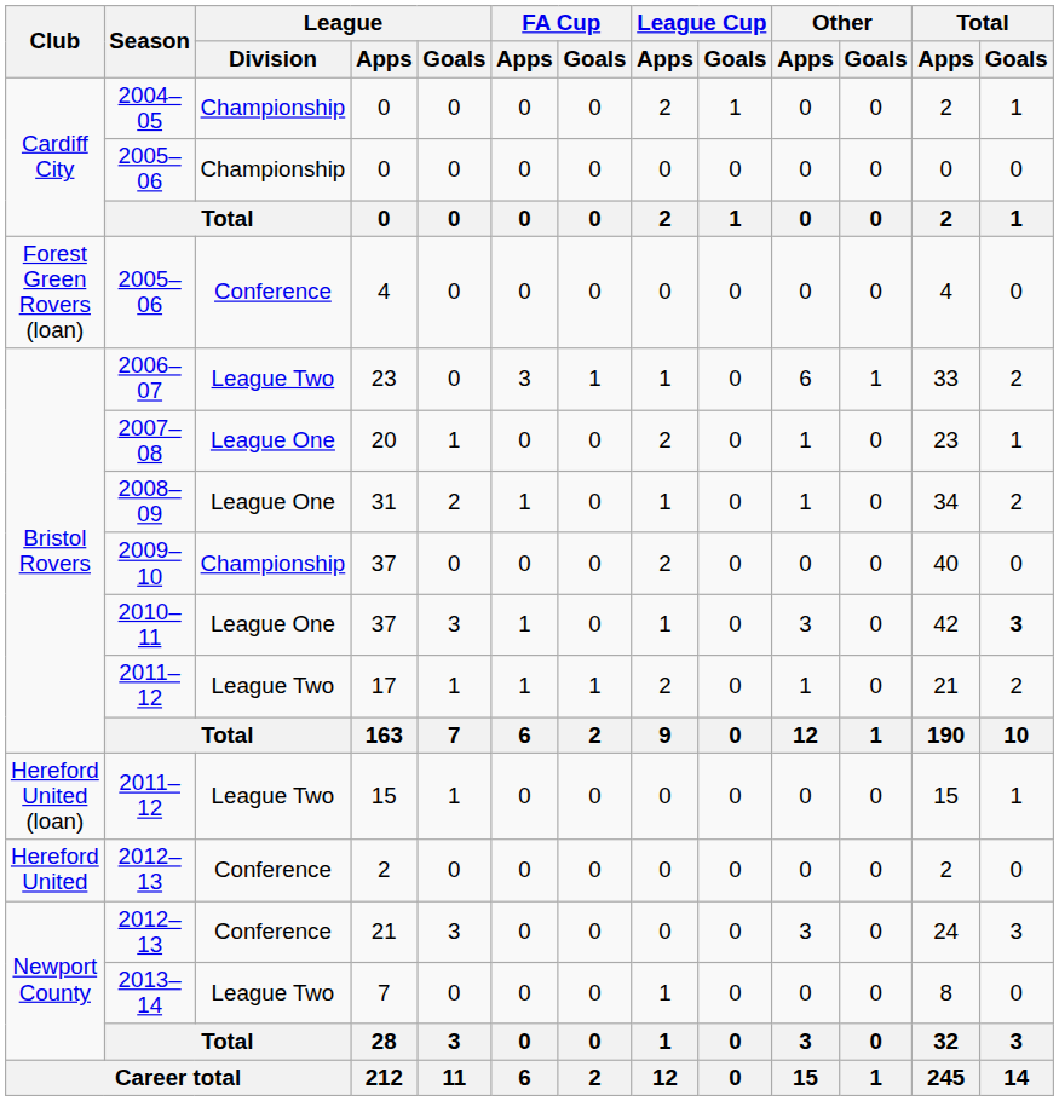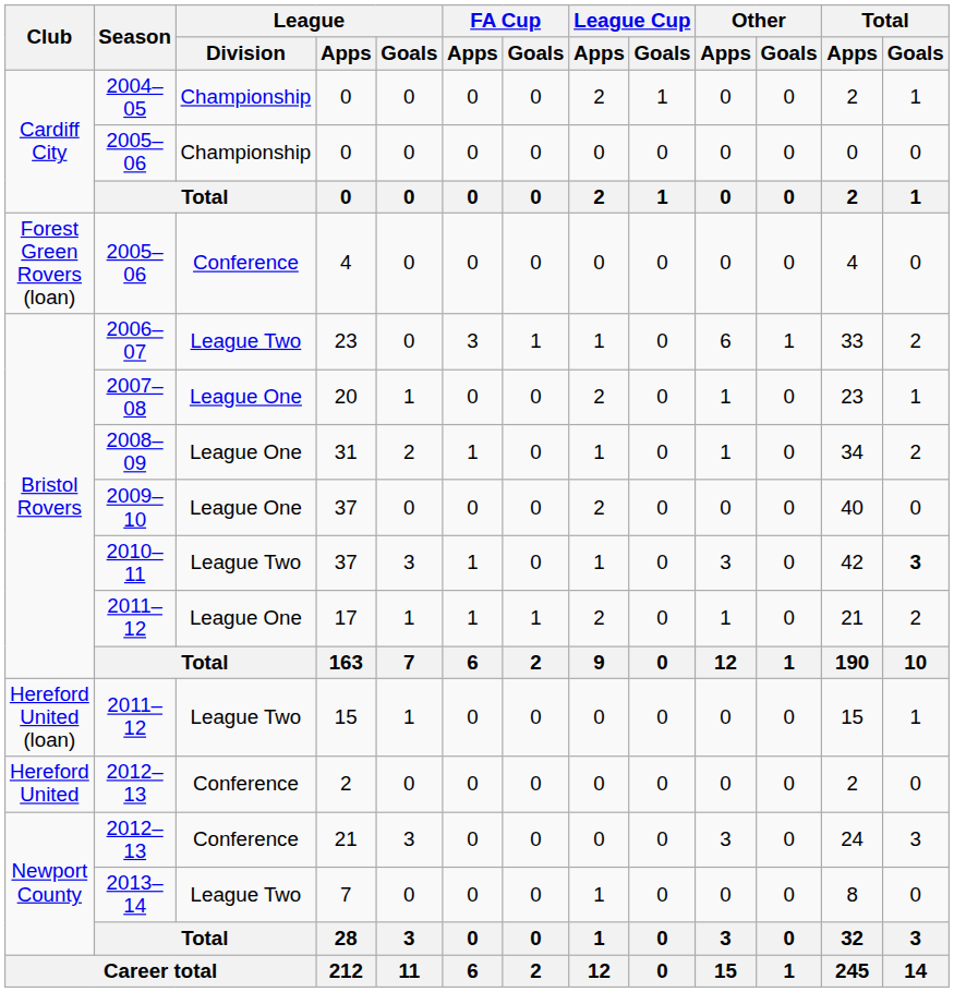2009–10 / 37 | League / Division: Championship -> League One
2010–11 / 37 | League / Division: League One -> League Two
17 | League / Division: League Two -> League One
